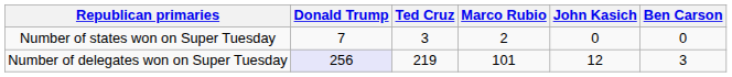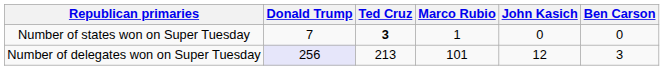Number of states won on Super Tuesday | Ted Cruz: normal -> bold
Number of states won on Super Tuesday | Marco Rubio: 2 -> 1
Number of delegates won on Super Tuesday | Ted Cruz: 219 -> 213
